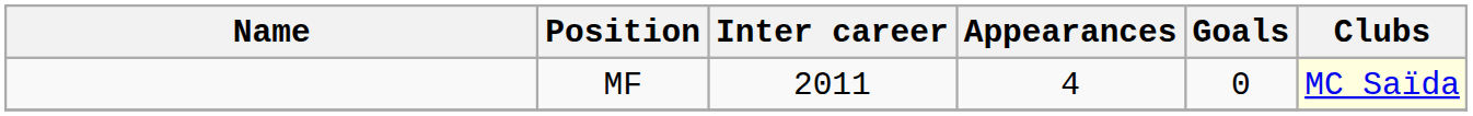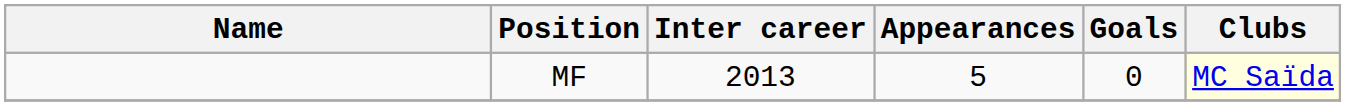MF | Inter career: 2011 -> 2013
MF | Appearances: 4 -> 5
